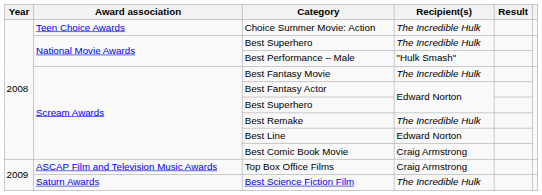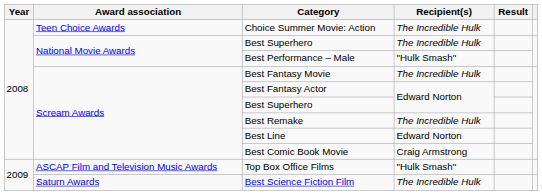Top Box Office Films | Recipient(s): Craig Armstrong -> "Hulk Smash"
